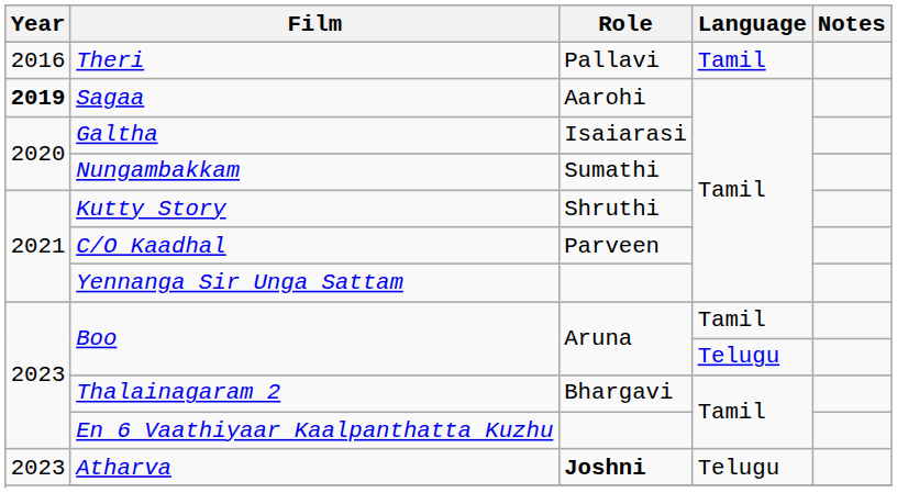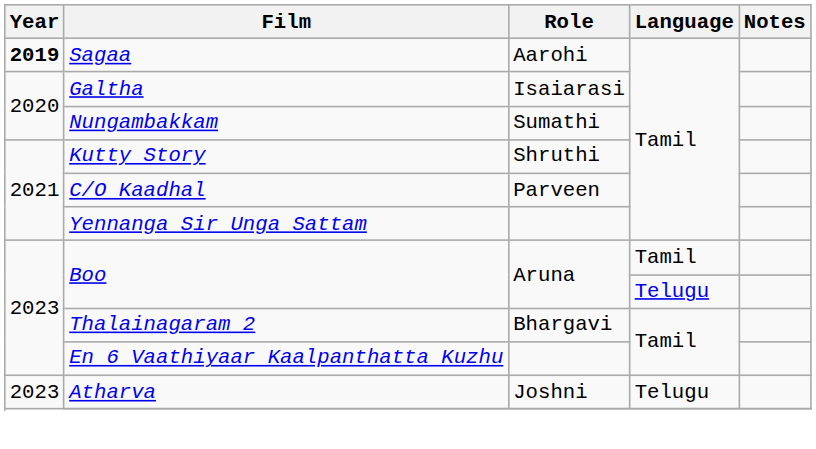- row: 2016 | Theri | Pallavi | Tamil
Atharva | Role: bold -> normal
